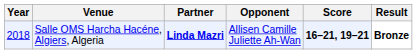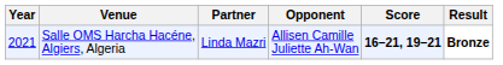Salle OMS Harcha Hacéne, Algiers, Algeria | Year: 2018 -> 2021
Salle OMS Harcha Hacéne, Algiers, Algeria | Partner: bold -> normal
